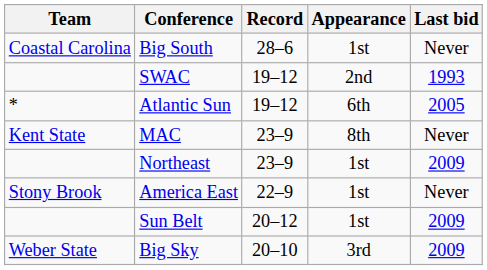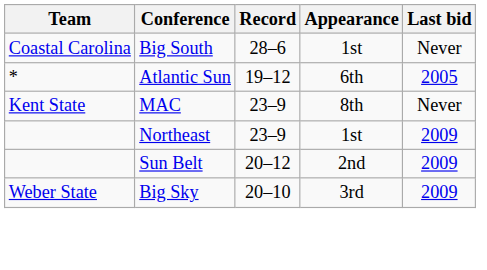- row: SWAC | 19–12 | 2nd | 1993
- row: Stony Brook | America East | 22–9 | 1st | Never
Sun Belt | Appearance: 1st -> 2nd
